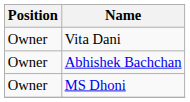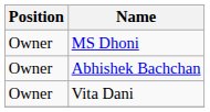rows swapped: MS Dhoni <-> Vita Dani
